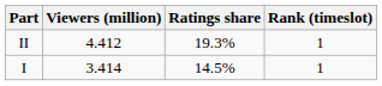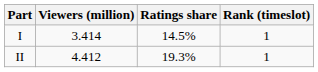rows swapped: I <-> II
